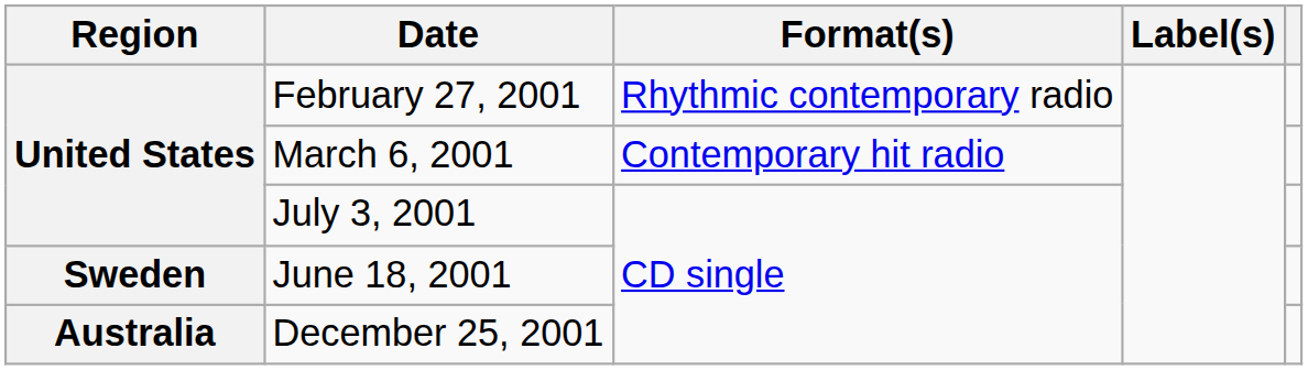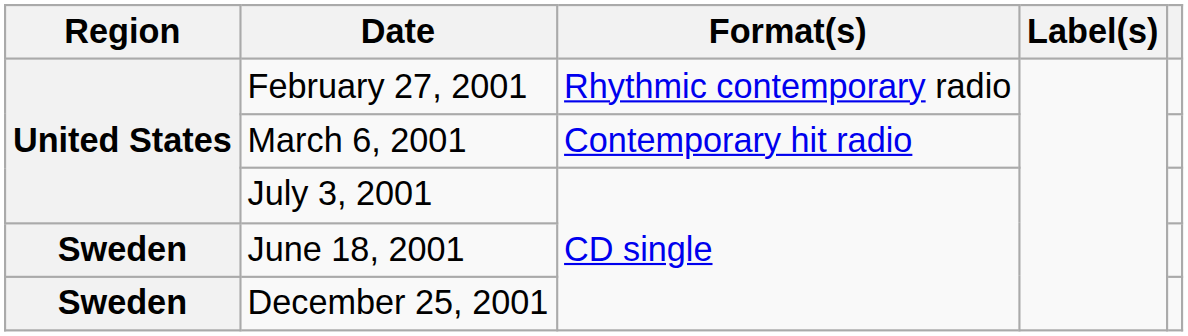December 25, 2001 | Region: Australia -> Sweden
